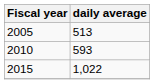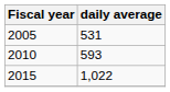2005 | daily average: 513 -> 531
